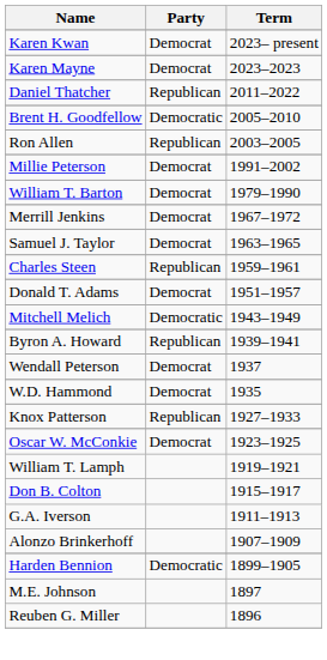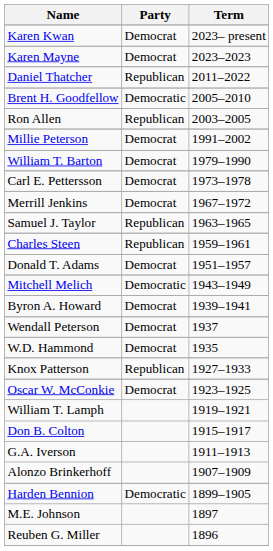+ row: Carl E. Pettersson | Democrat | 1973–1978
Samuel J. Taylor | Party: Democrat -> Republican
Byron A. Howard | Party: Republican -> Democrat
